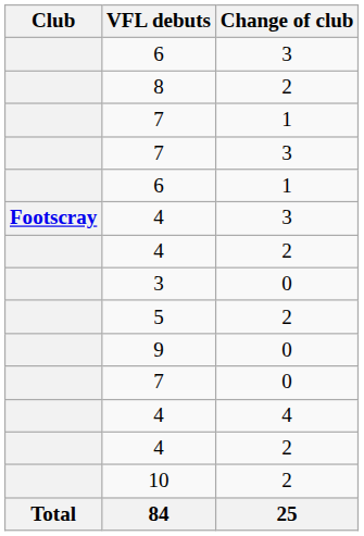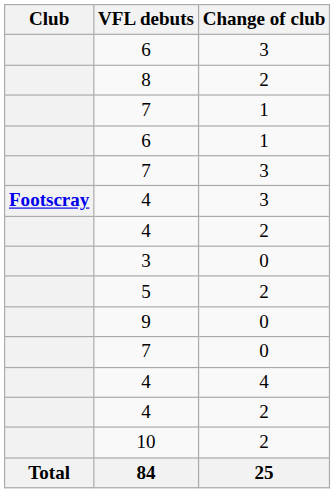rows swapped: 6 / 1 <-> 7 / 3
